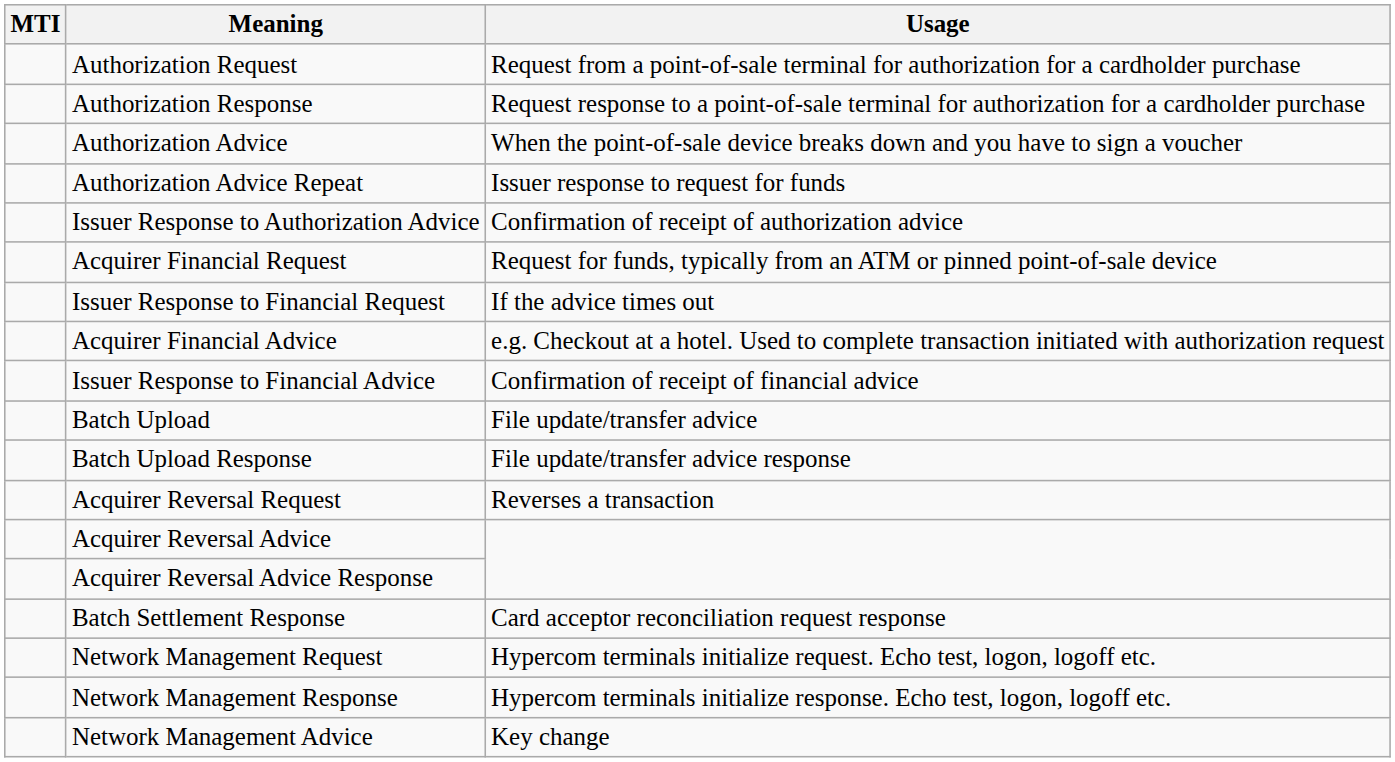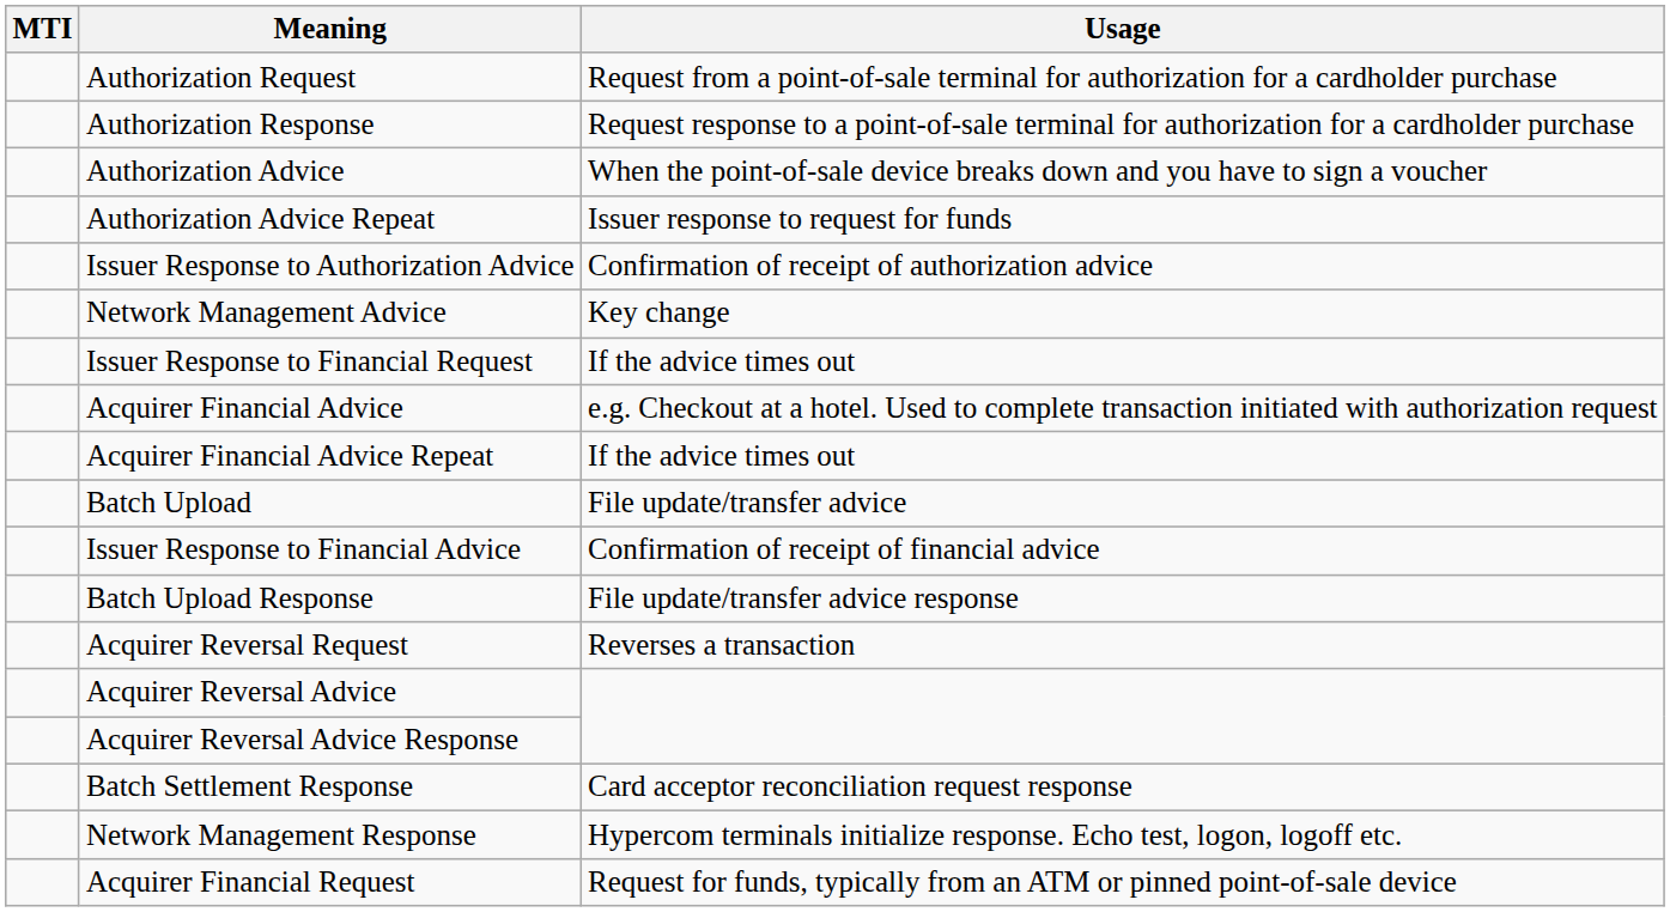rows swapped: Acquirer Financial Request <-> Network Management Advice
+ row: Acquirer Financial Advice Repeat | If the advice times out
rows swapped: Issuer Response to Financial Advice <-> Batch Upload
- row: Network Management Request | Hypercom terminals initialize request. Echo test, logon, logoff etc.
